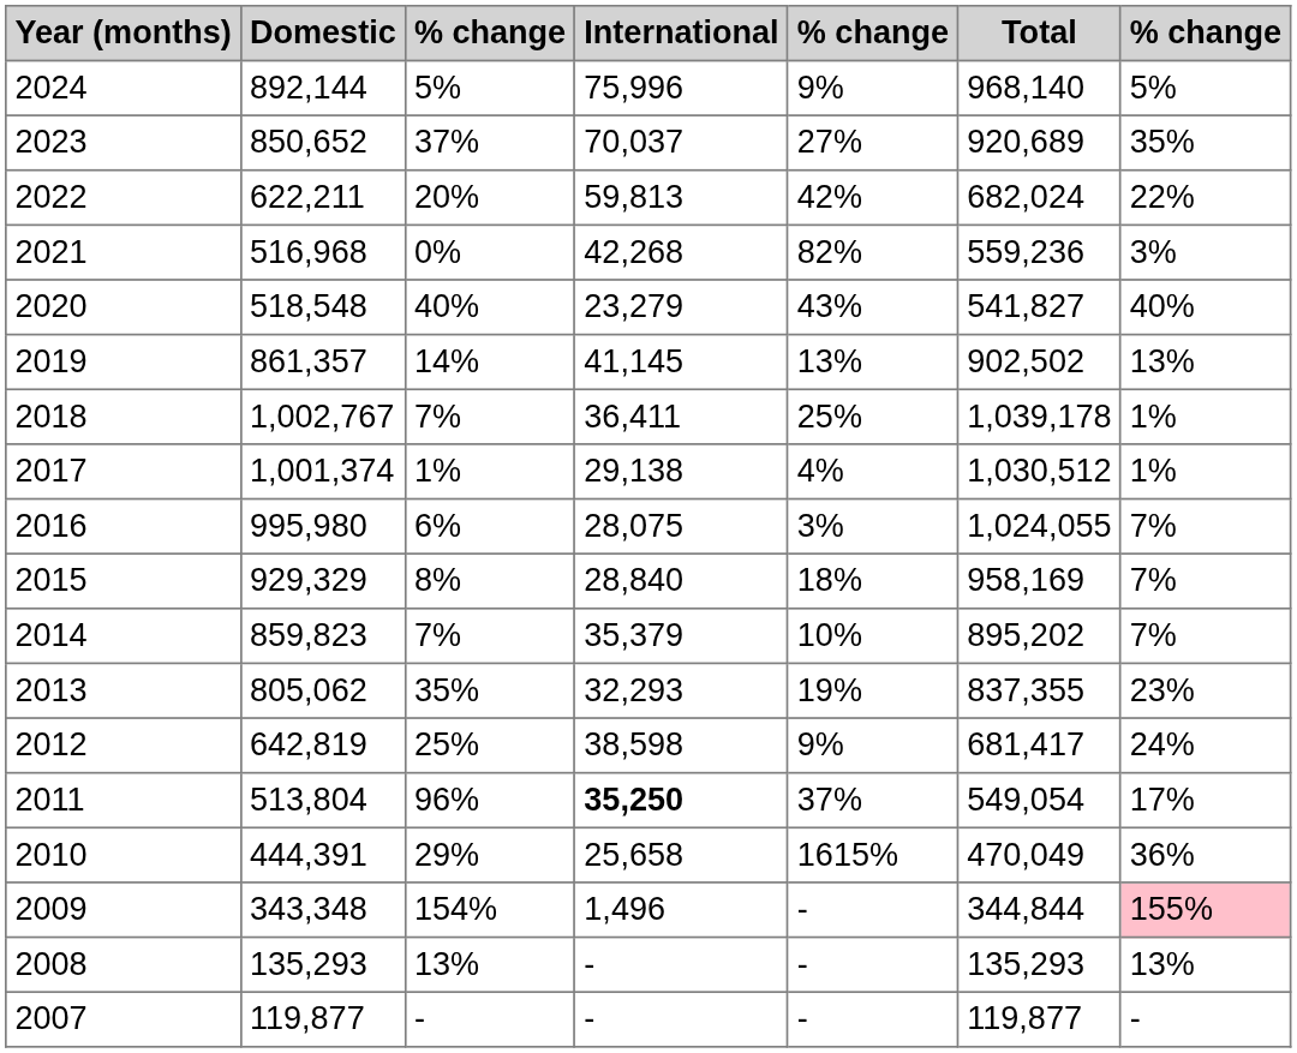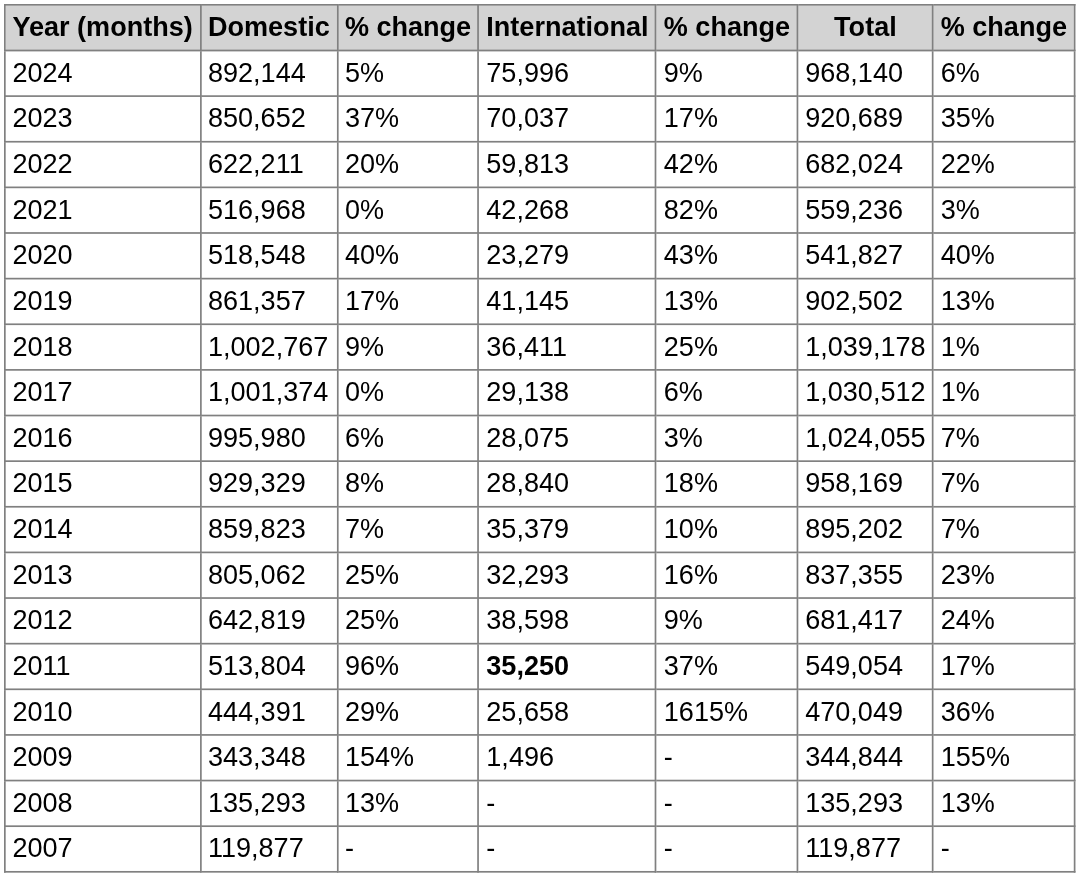2024 | column 7: 5% -> 6%
2023 | column 5: 27% -> 17%
2019 | column 3: 14% -> 17%
2018 | column 3: 7% -> 9%
2017 | column 3: 1% -> 0%
2017 | column 5: 4% -> 6%
2013 | column 3: 35% -> 25%
2013 | column 5: 19% -> 16%
2009 | column 7: pink background -> no background
